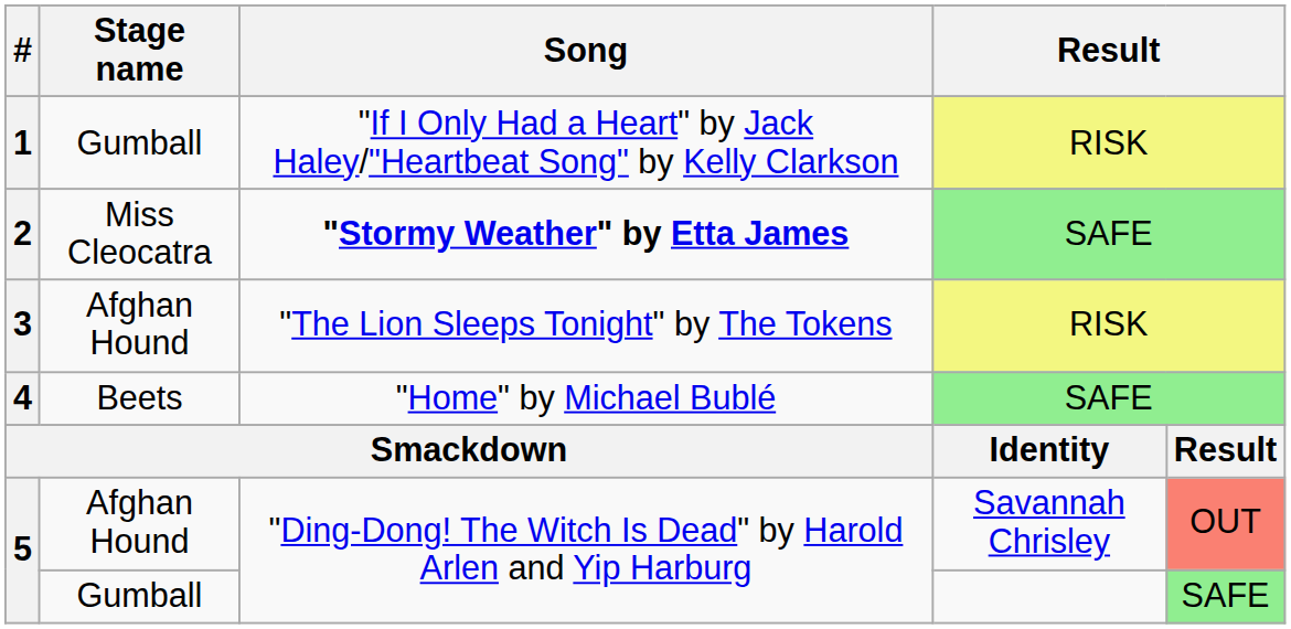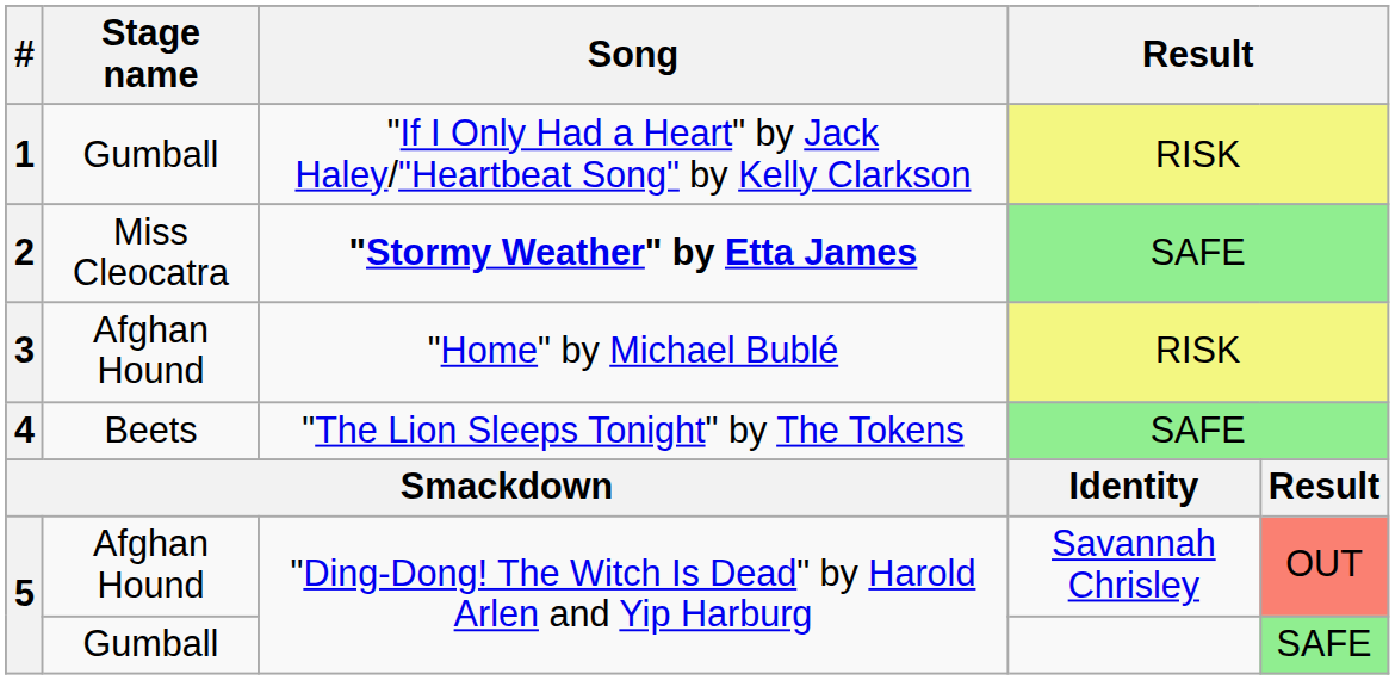3 | Song: "The Lion Sleeps Tonight" by The Tokens -> "Home" by Michael Bublé
4 | Song: "Home" by Michael Bublé -> "The Lion Sleeps Tonight" by The Tokens
